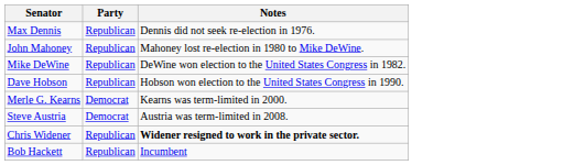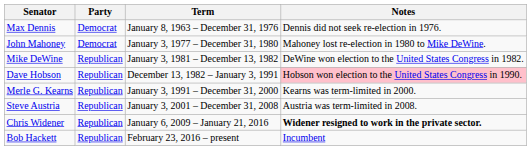+ column: Term | January 8, 1963 – December 31, 1976 | January 3, 1977 – December 31, 1980 | January 3, 1981 – December 13, 1982 | December 13, 1982 – January 3, 1991 | January 3, 1991 – December 31, 2000 | January 3, 2001 – December 31, 2008 | January 6, 2009 – January 21, 2016 | February 23, 2016 – present
Max Dennis | Party: Republican -> Democrat
John Mahoney | Party: Republican -> Democrat
Dave Hobson | Notes: no background -> pink background
Merle G. Kearns | Party: Democrat -> Republican
Steve Austria | Party: Democrat -> Republican
